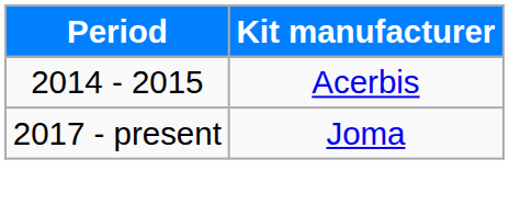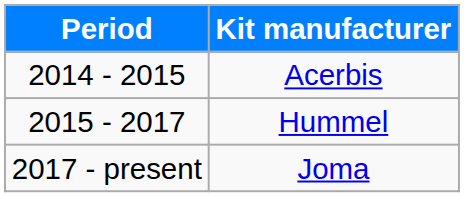+ row: 2015 - 2017 | Hummel
